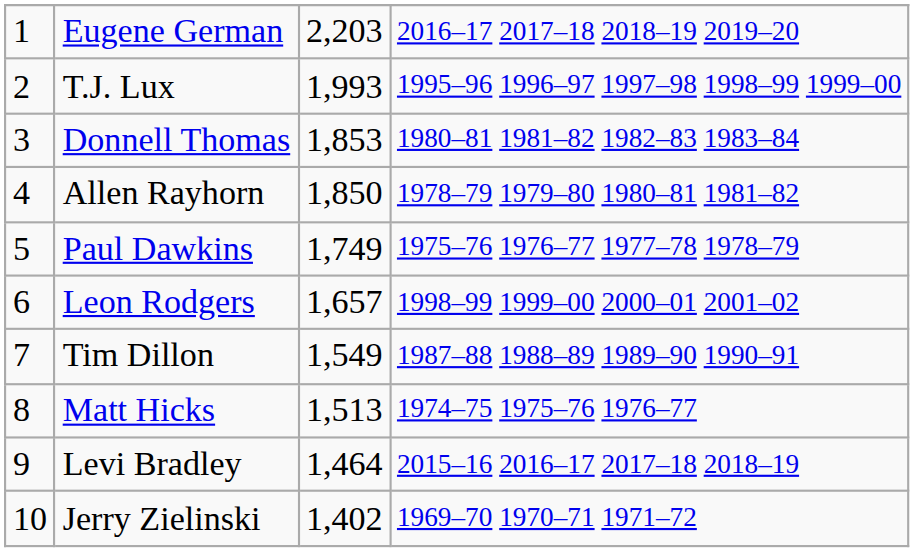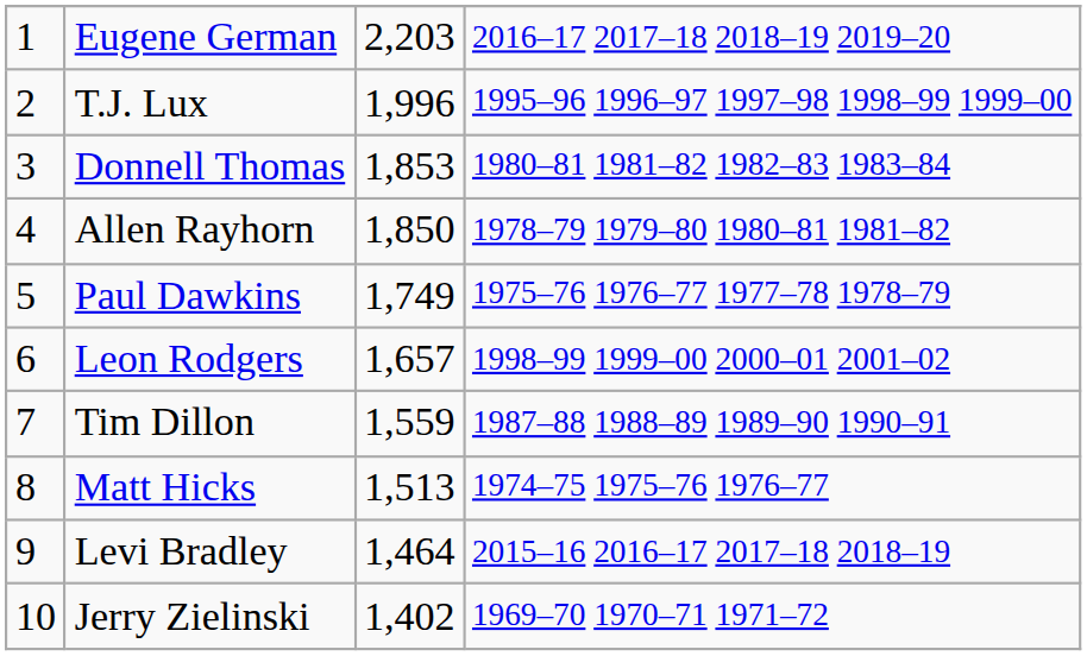T.J. Lux | column 3: 1,993 -> 1,996
Tim Dillon | column 3: 1,549 -> 1,559
